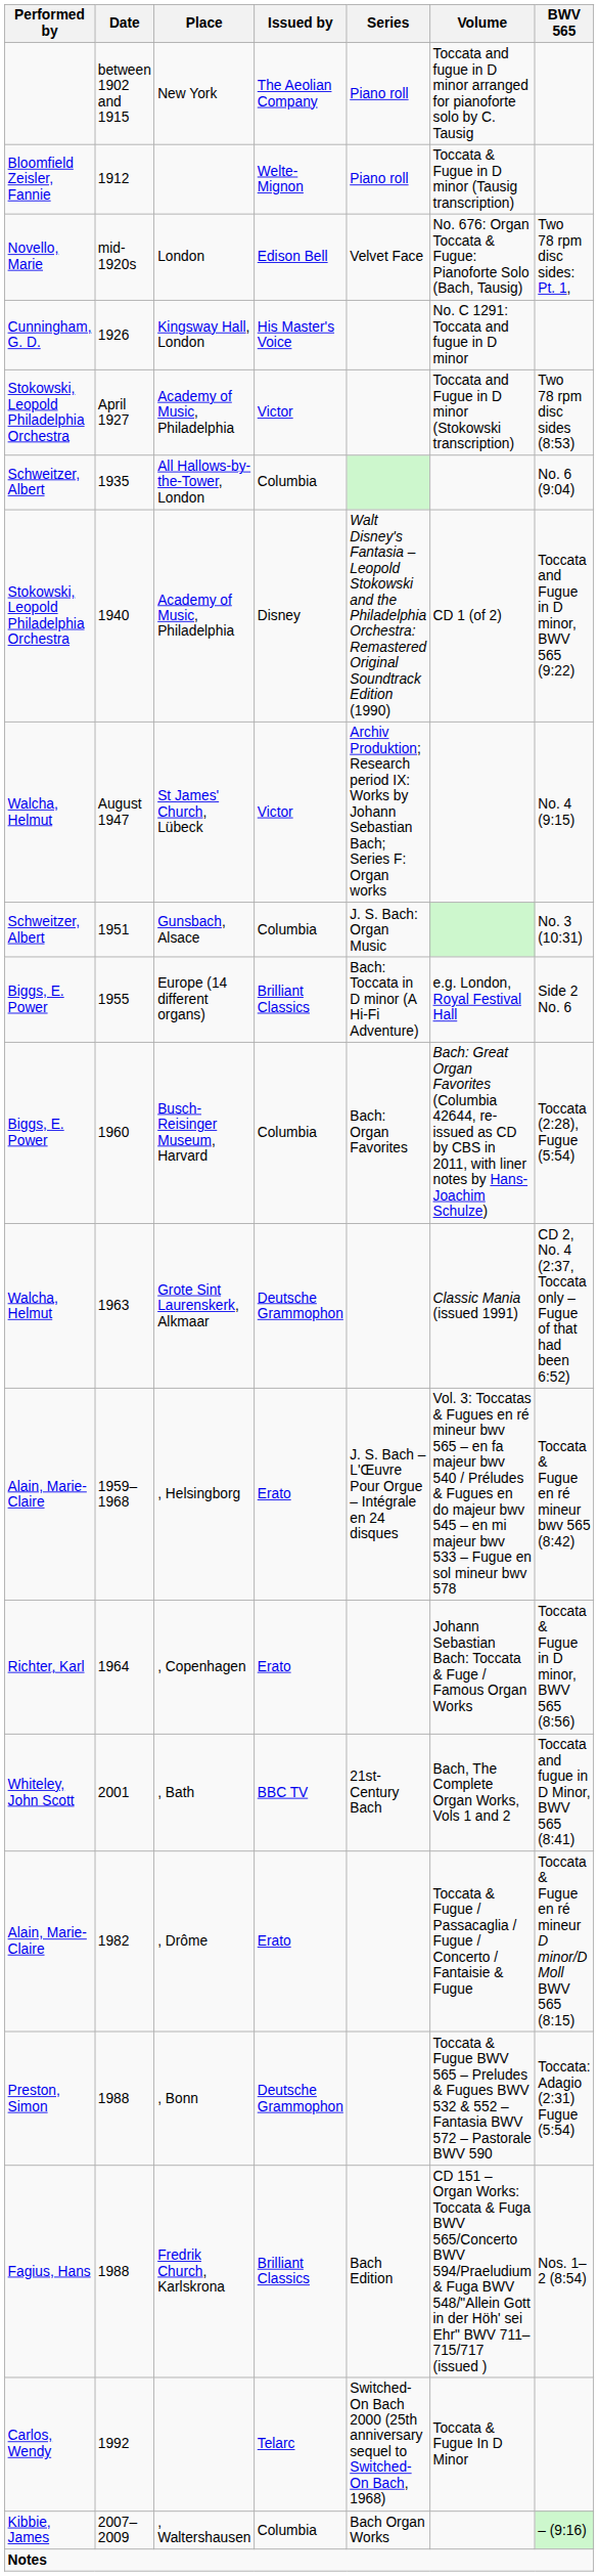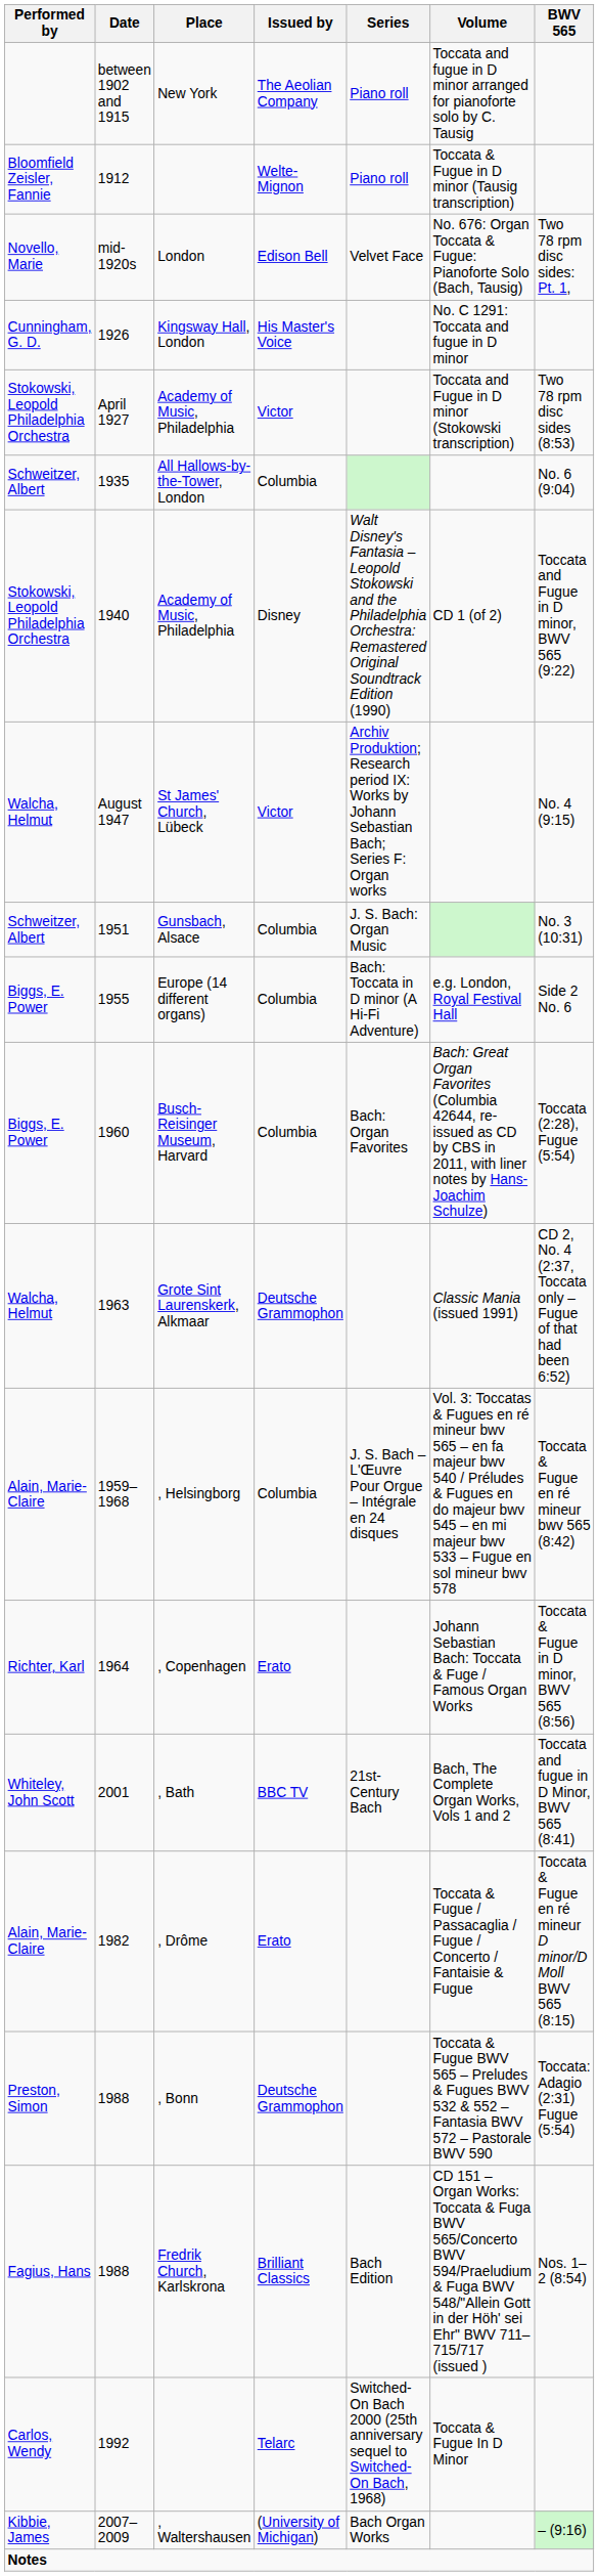Europe (14 different organs) | Issued by: Brilliant Classics -> Columbia
, Helsingborg | Issued by: Erato -> Columbia
, Waltershausen | Issued by: Columbia -> (University of Michigan)
